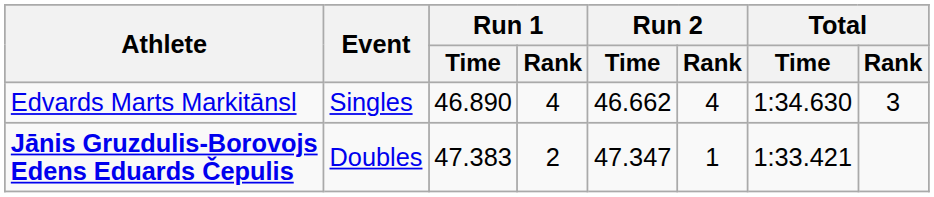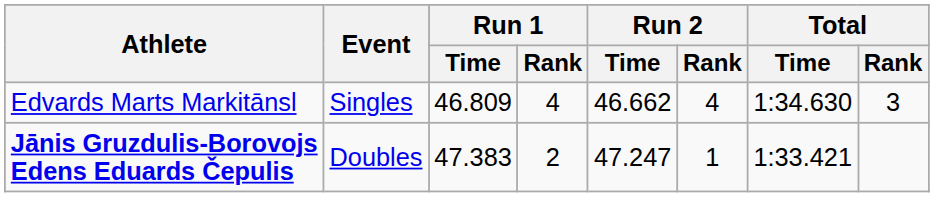Edvards Marts Markitānsl | Run 1 / Time: 46.890 -> 46.809
Jānis Gruzdulis-Borovojs Edens Eduards Čepulis | Run 2 / Time: 47.347 -> 47.247
